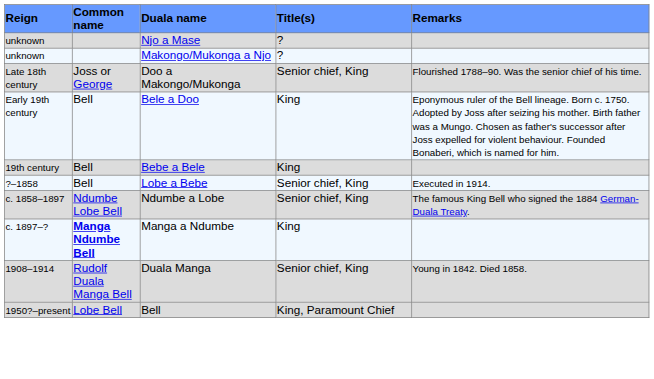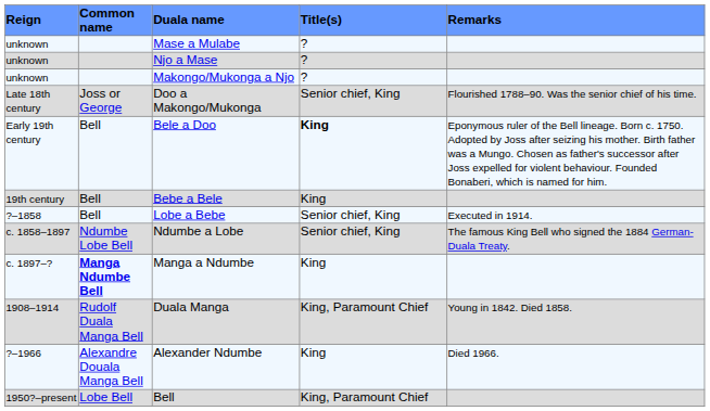+ row: unknown | Mase a Mulabe | ?
Bele a Doo | Title(s): normal -> bold
Duala Manga | Title(s): Senior chief, King -> King, Paramount Chief
+ row: ?–1966 | Alexandre Douala Manga Bell | Alexander Ndumbe | King | Died 1966.
